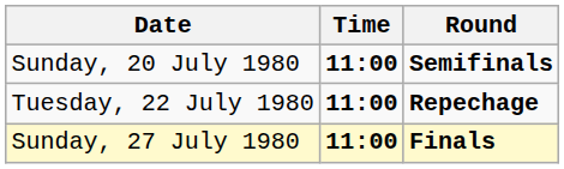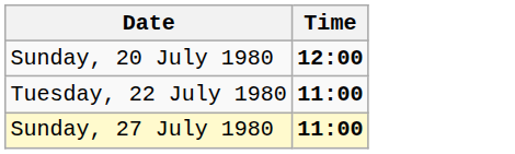- column: Round | Semifinals | Repechage | Finals
Sunday, 20 July 1980 | Time: 11:00 -> 12:00
